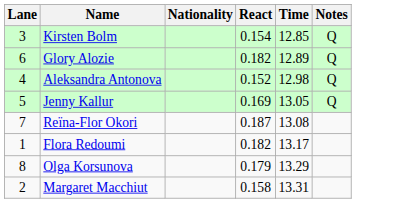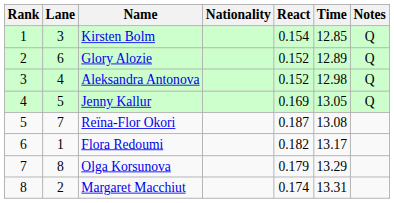+ column: Rank | 1 | 2 | 3 | 4 | 5 | 6 | 7 | 8
Glory Alozie | React: 0.182 -> 0.152
Margaret Macchiut | React: 0.158 -> 0.174
